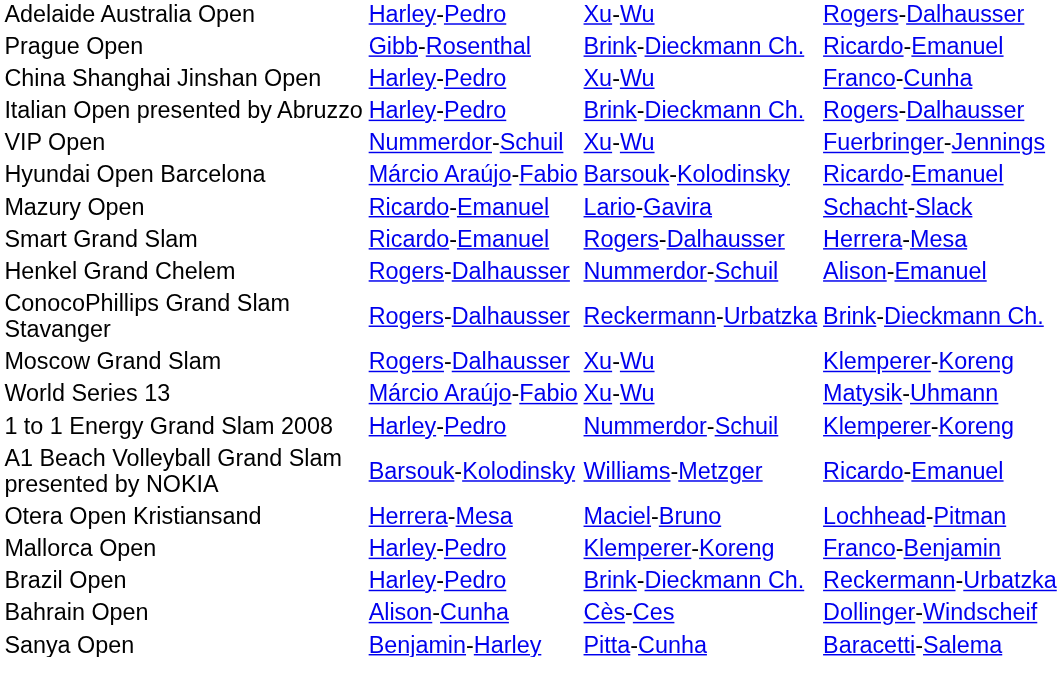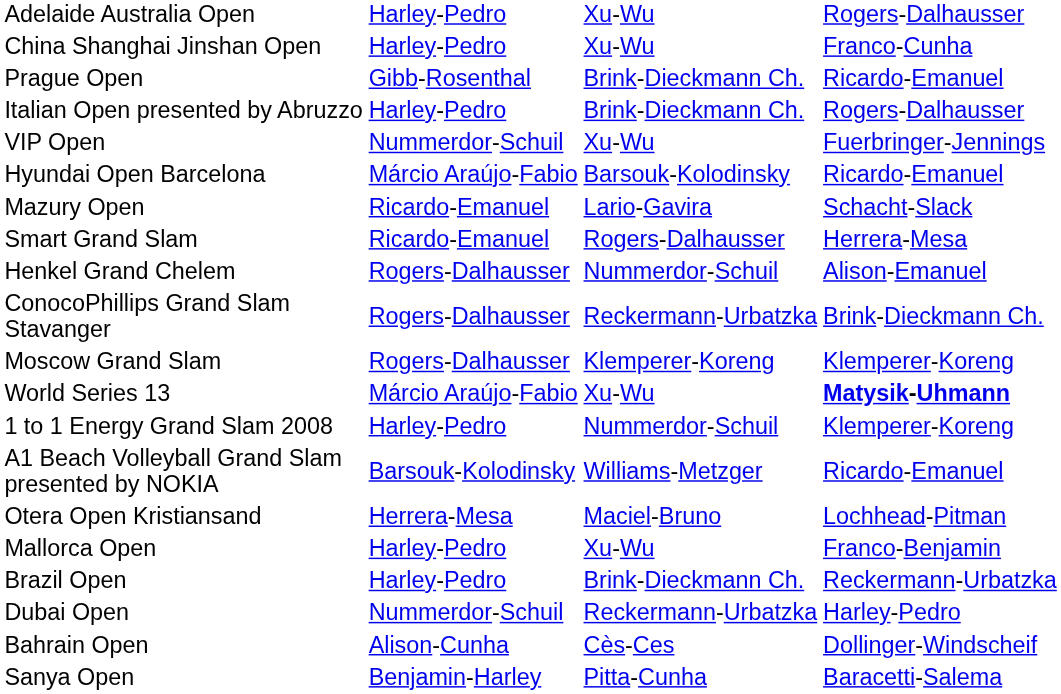rows swapped: China Shanghai Jinshan Open <-> Prague Open
Moscow Grand Slam | column 3: Xu-Wu -> Klemperer-Koreng
World Series 13 | column 4: normal -> bold
Mallorca Open | column 3: Klemperer-Koreng -> Xu-Wu
+ row: Dubai Open | Nummerdor-Schuil | Reckermann-Urbatzka | Harley-Pedro
